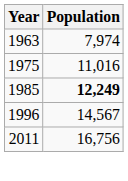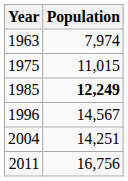1975 | Population: 11,016 -> 11,015
+ row: 2004 | 14,251
